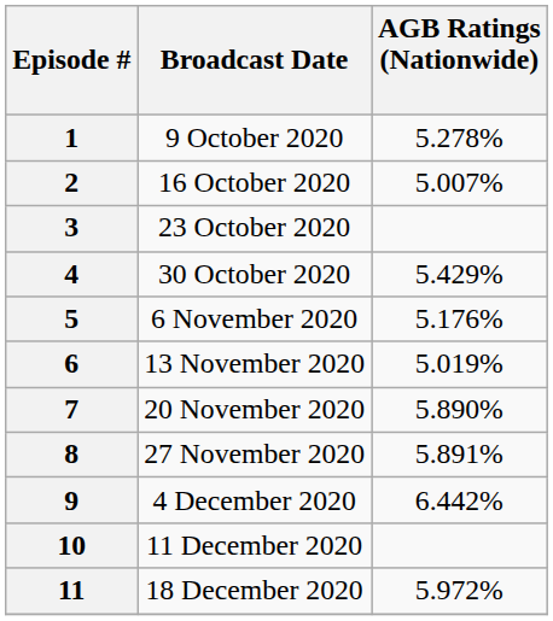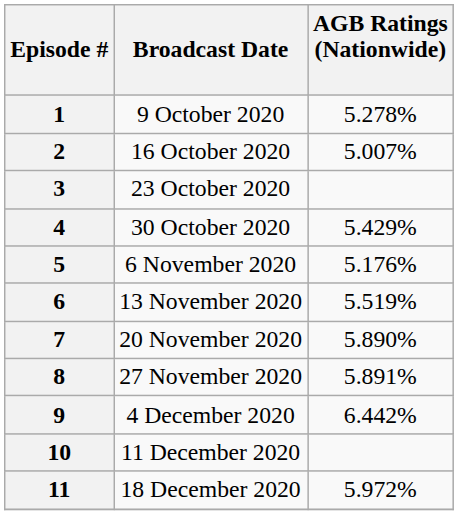6 | AGB Ratings (Nationwide): 5.019% -> 5.519%
